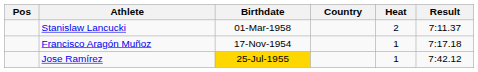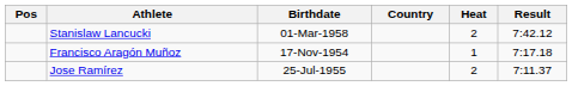Stanislaw Lancucki | Result: 7:11.37 -> 7:42.12
Jose Ramírez | Birthdate: gold background -> no background
Jose Ramírez | Heat: 1 -> 2
Jose Ramírez | Result: 7:42.12 -> 7:11.37
